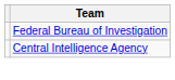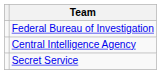+ row: Secret Service
